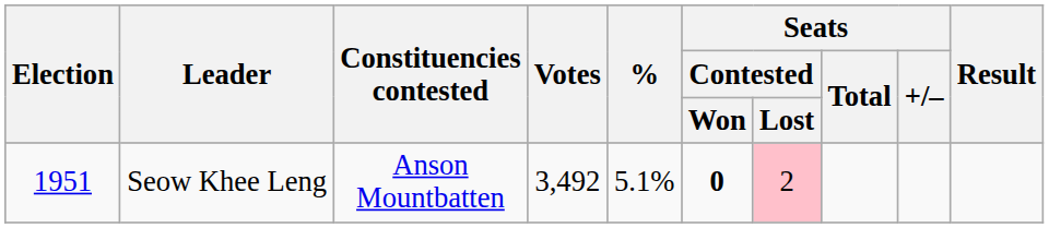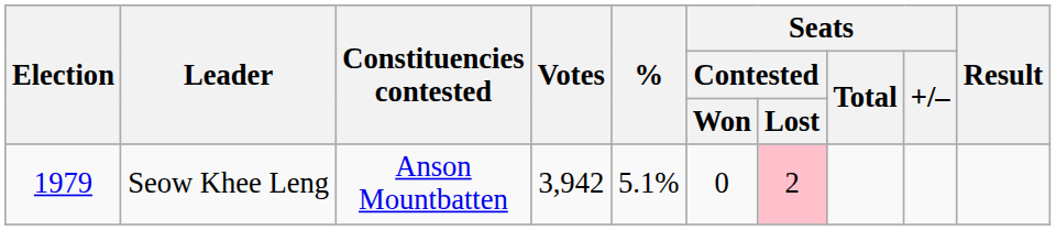Seow Khee Leng | Election: 1951 -> 1979
Seow Khee Leng | Votes: 3,492 -> 3,942
Seow Khee Leng | Seats / Contested / Won: bold -> normal
